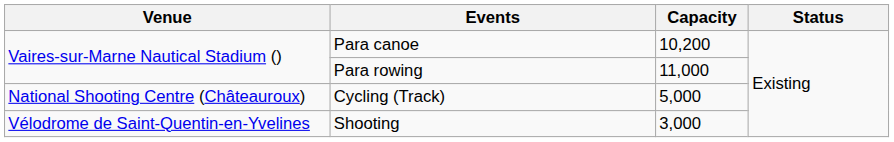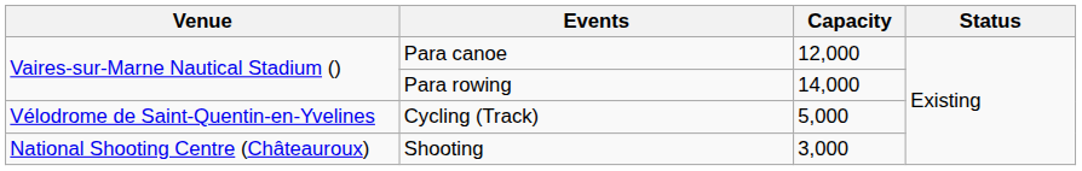Para canoe | Capacity: 10,200 -> 12,000
Para rowing | Capacity: 11,000 -> 14,000
Cycling (Track) | Venue: National Shooting Centre (Châteauroux) -> Vélodrome de Saint-Quentin-en-Yvelines
Shooting | Venue: Vélodrome de Saint-Quentin-en-Yvelines -> National Shooting Centre (Châteauroux)
